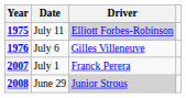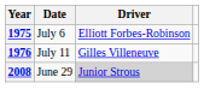1975 | Date: July 11 -> July 6
1975 | Driver: lightgrey background -> no background
1976 | Date: July 6 -> July 11
- row: 2007 | July 1 | Franck Perera
